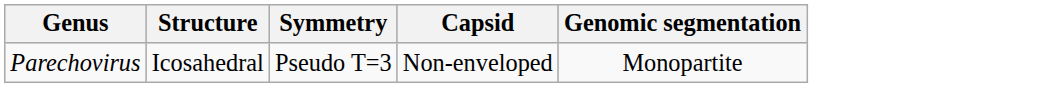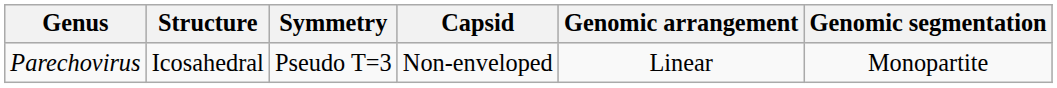+ column: Genomic arrangement | Linear
